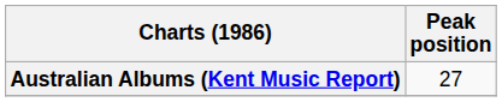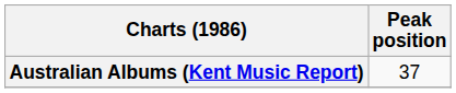Australian Albums (Kent Music Report) | Peak position: 27 -> 37
